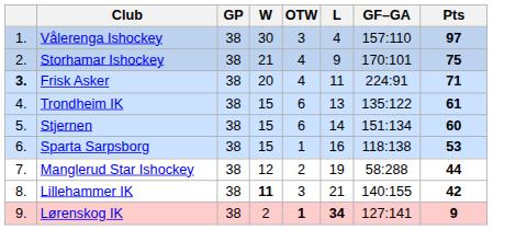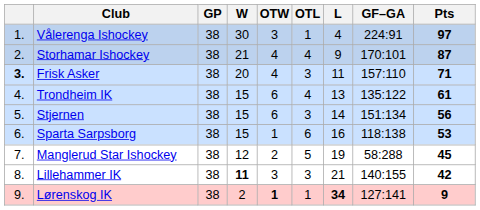+ column: OTL | 1 | 4 | 3 | 4 | 3 | 6 | 5 | 3 | 1
Vålerenga Ishockey | GF–GA: 157:110 -> 224:91
Storhamar Ishockey | Pts: 75 -> 87
Frisk Asker | GF–GA: 224:91 -> 157:110
Stjernen | Pts: 60 -> 56
Manglerud Star Ishockey | Pts: 44 -> 45
